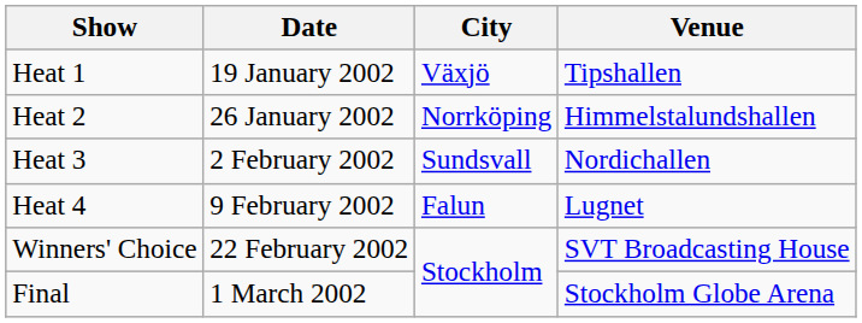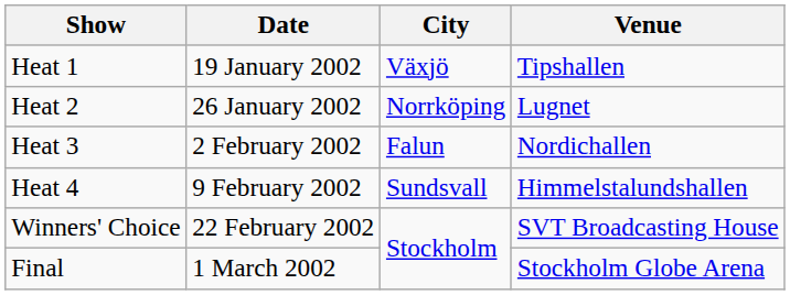Heat 2 | Venue: Himmelstalundshallen -> Lugnet
Heat 3 | City: Sundsvall -> Falun
Heat 4 | City: Falun -> Sundsvall
Heat 4 | Venue: Lugnet -> Himmelstalundshallen
